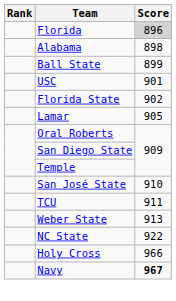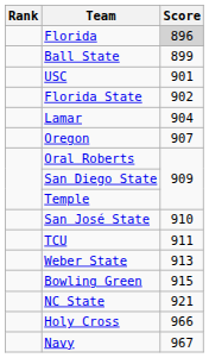- row: Alabama | 898
Lamar | Score: 905 -> 904
+ row: Oregon | 907
+ row: Bowling Green | 915
NC State | Score: 922 -> 921
Navy | Score: bold -> normal
